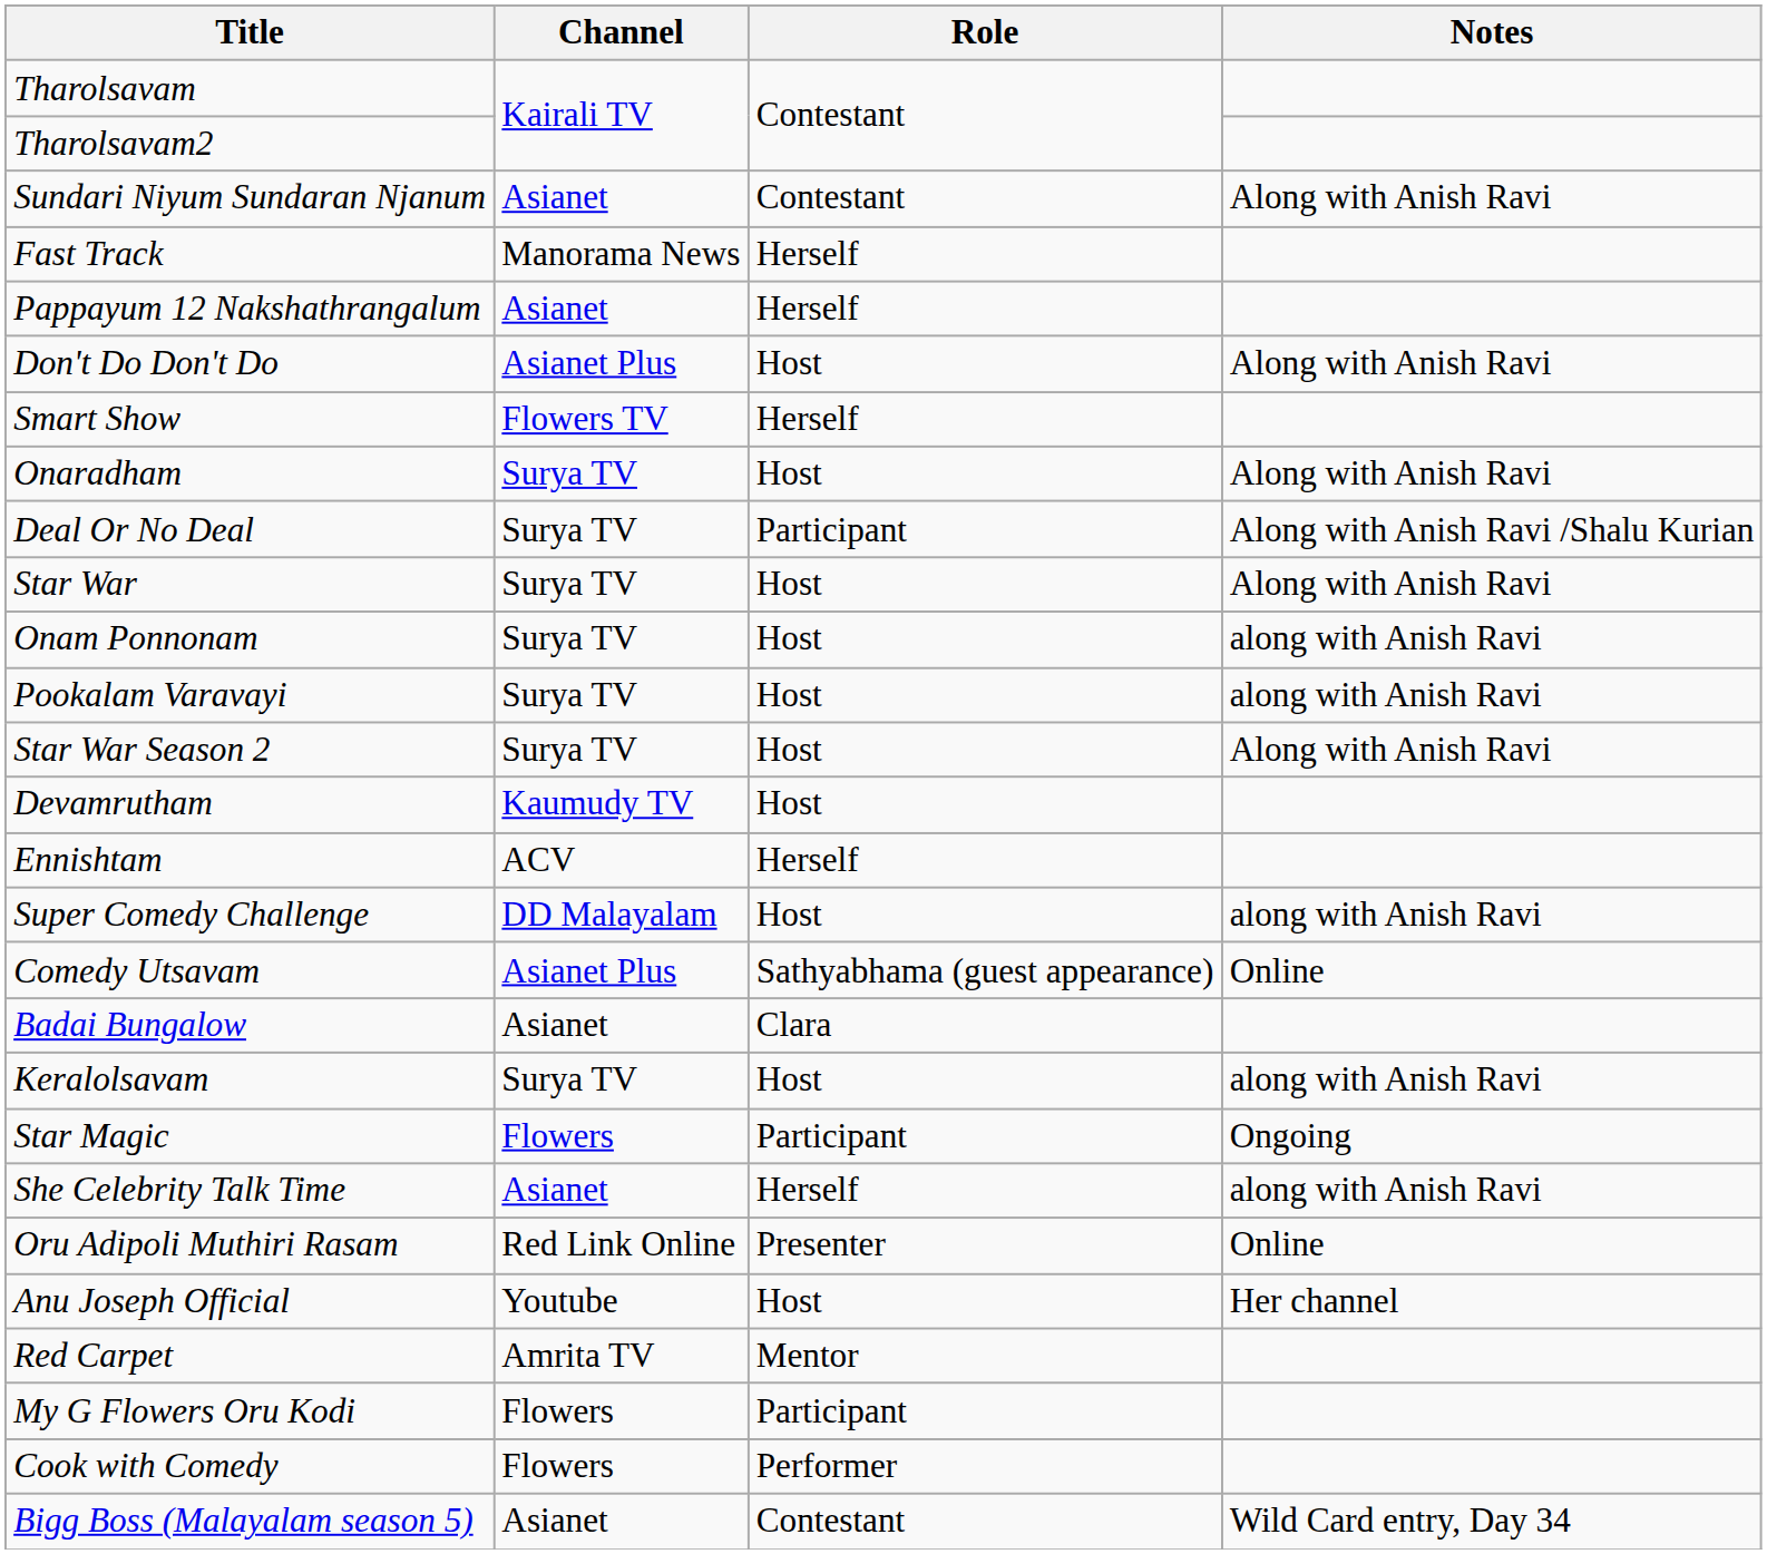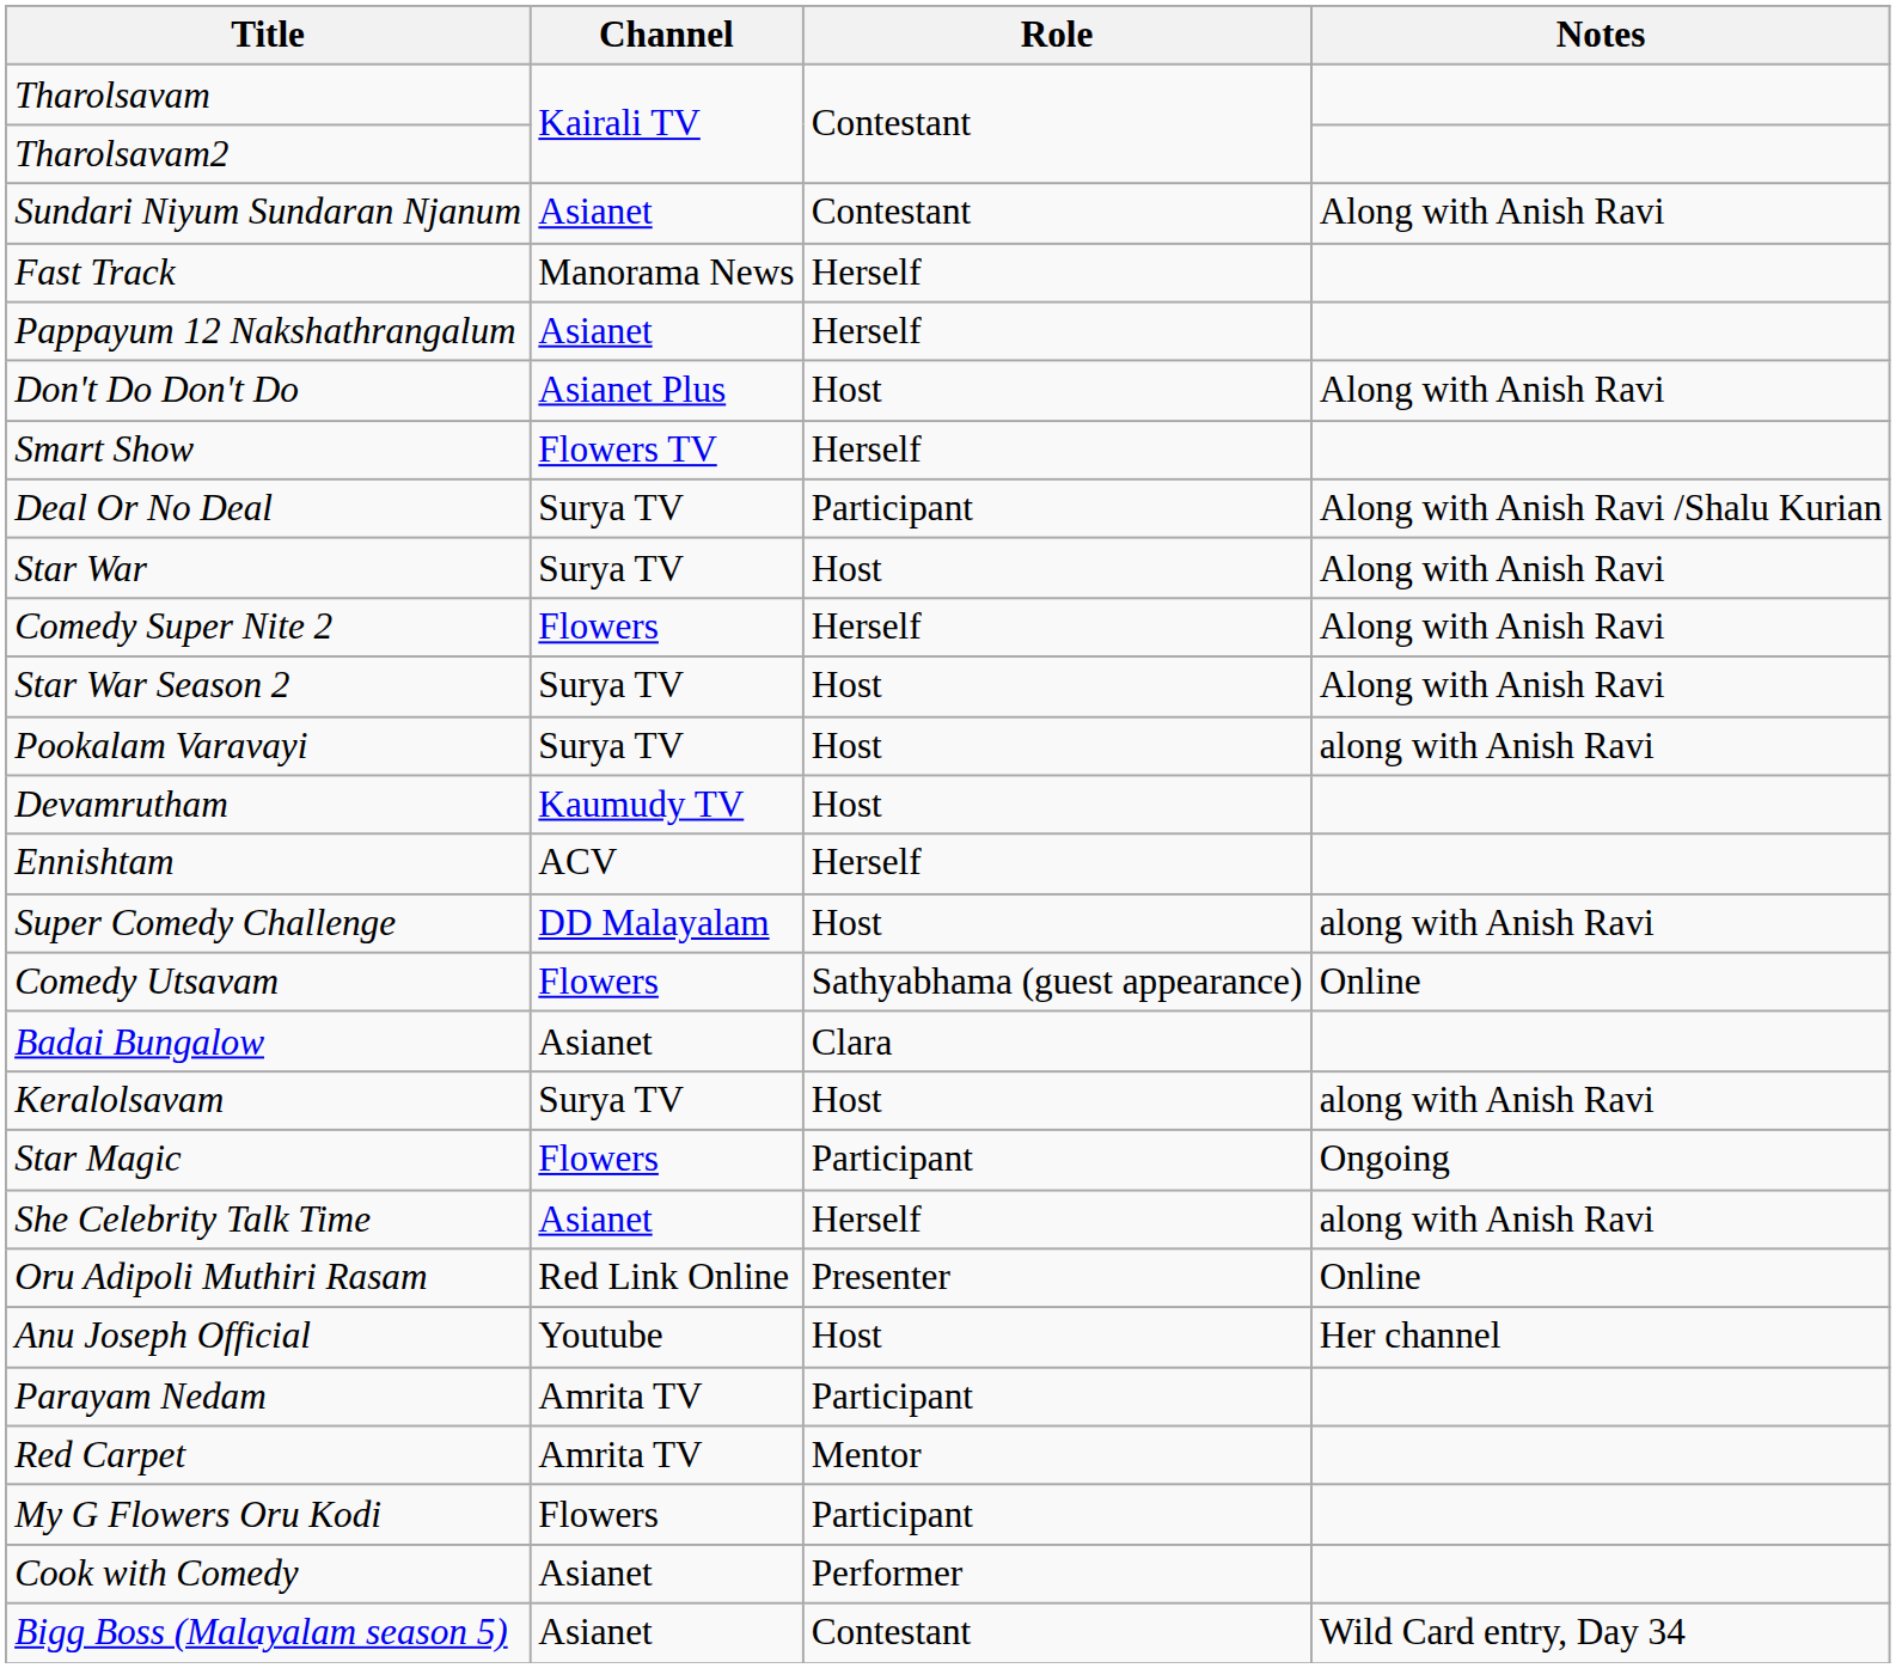- row: Onaradham | Surya TV | Host | Along with Anish Ravi
+ row: Comedy Super Nite 2 | Flowers | Herself | Along with Anish Ravi
- row: Onam Ponnonam | Surya TV | Host | along with Anish Ravi
rows swapped: Star War Season 2 <-> Pookalam Varavayi
Comedy Utsavam | Channel: Asianet Plus -> Flowers
+ row: Parayam Nedam | Amrita TV | Participant
Cook with Comedy | Channel: Flowers -> Asianet
